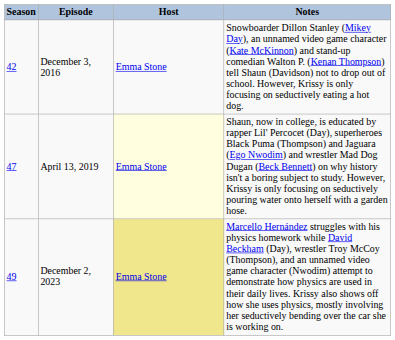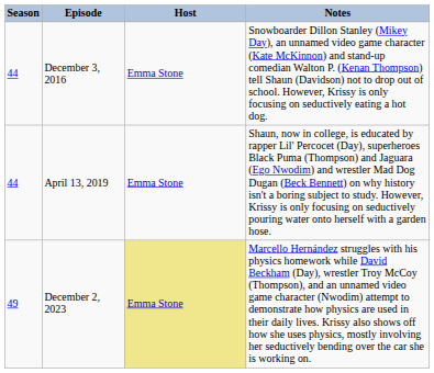December 3, 2016 | Season: 42 -> 44
April 13, 2019 | Season: 47 -> 44
April 13, 2019 | Host: lightyellow background -> no background
